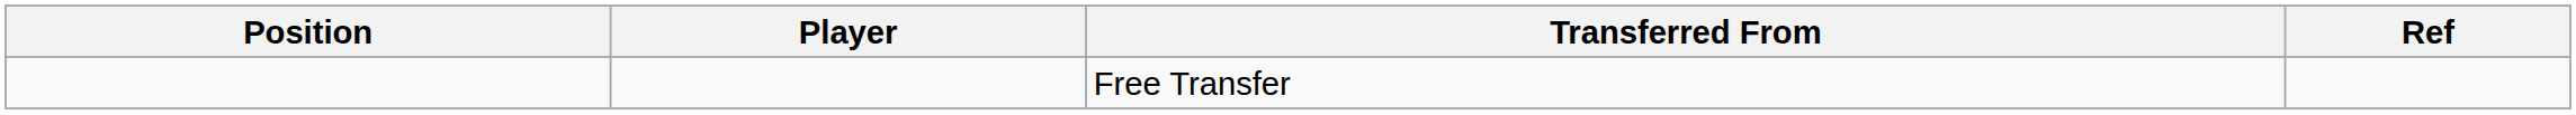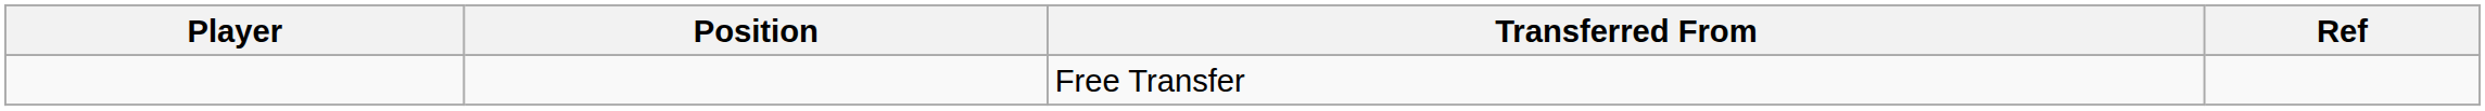columns swapped: Position <-> Player
